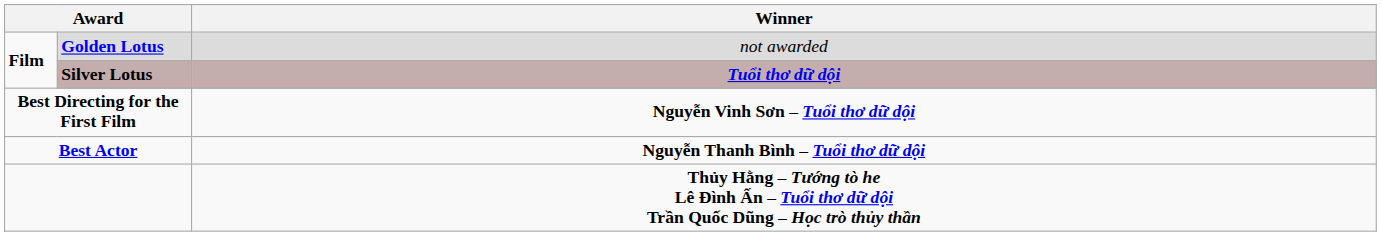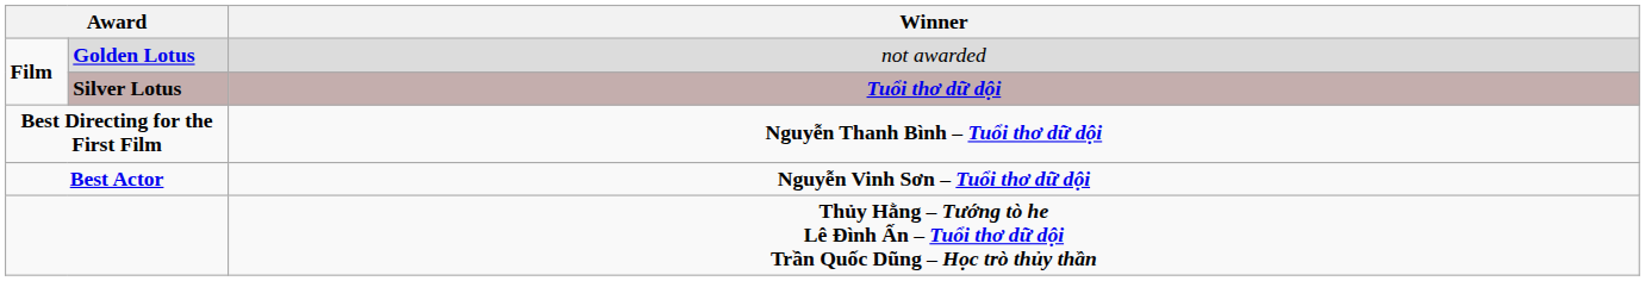Best Directing for the First Film | Winner: Nguyễn Vinh Sơn – Tuổi thơ dữ dội -> Nguyễn Thanh Bình – Tuổi thơ dữ dội
Best Actor | Winner: Nguyễn Thanh Bình – Tuổi thơ dữ dội -> Nguyễn Vinh Sơn – Tuổi thơ dữ dội
